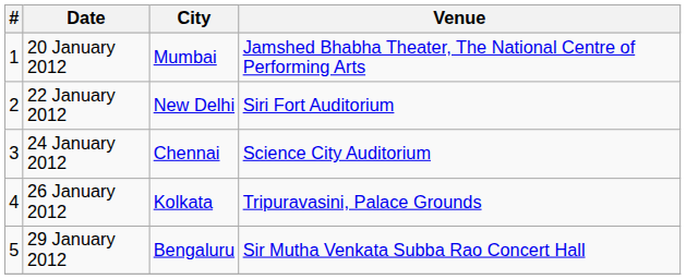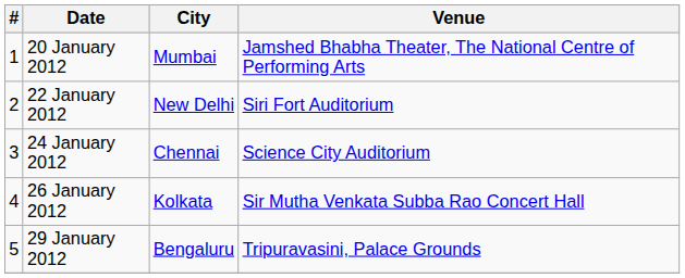26 January 2012 | Venue: Tripuravasini, Palace Grounds -> Sir Mutha Venkata Subba Rao Concert Hall
29 January 2012 | Venue: Sir Mutha Venkata Subba Rao Concert Hall -> Tripuravasini, Palace Grounds
